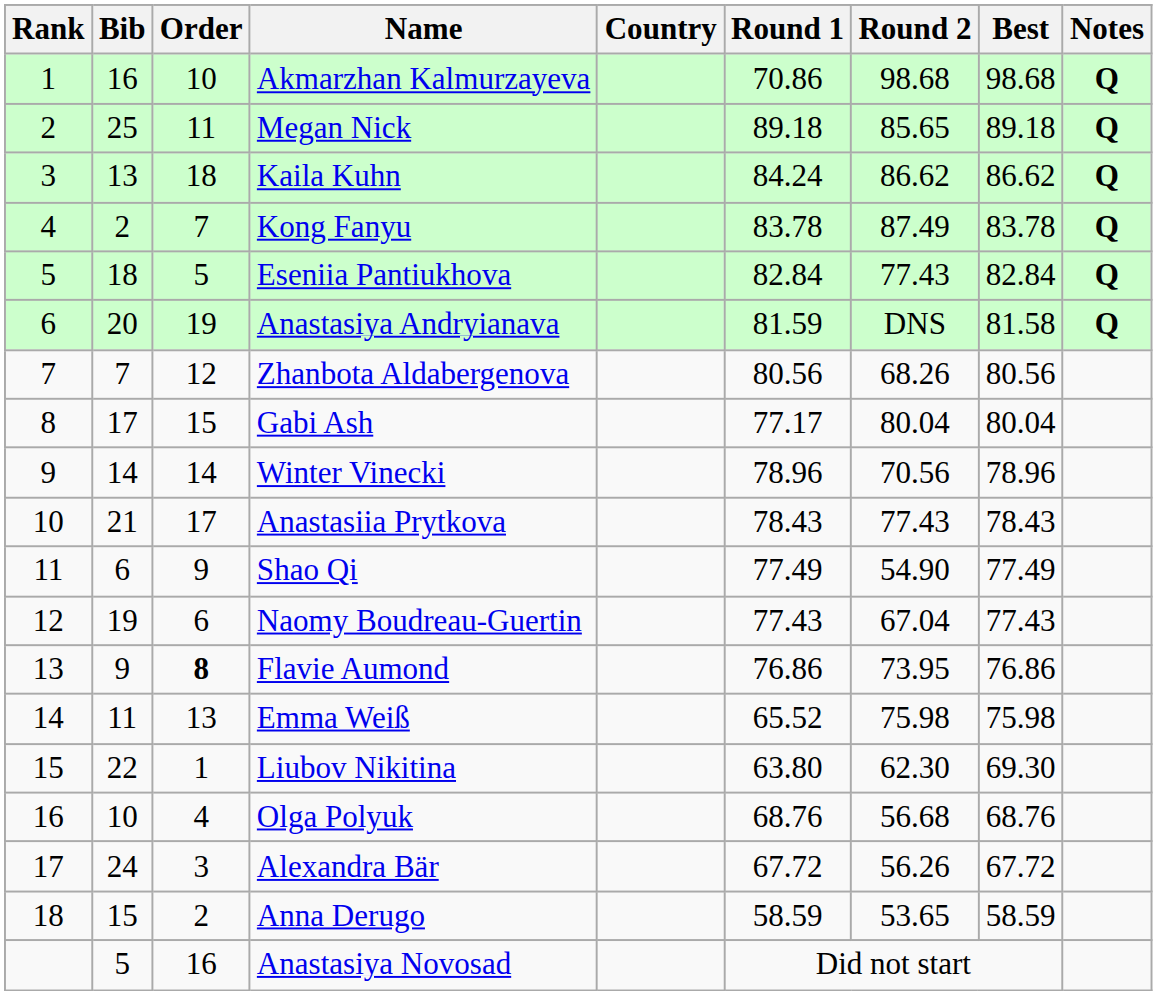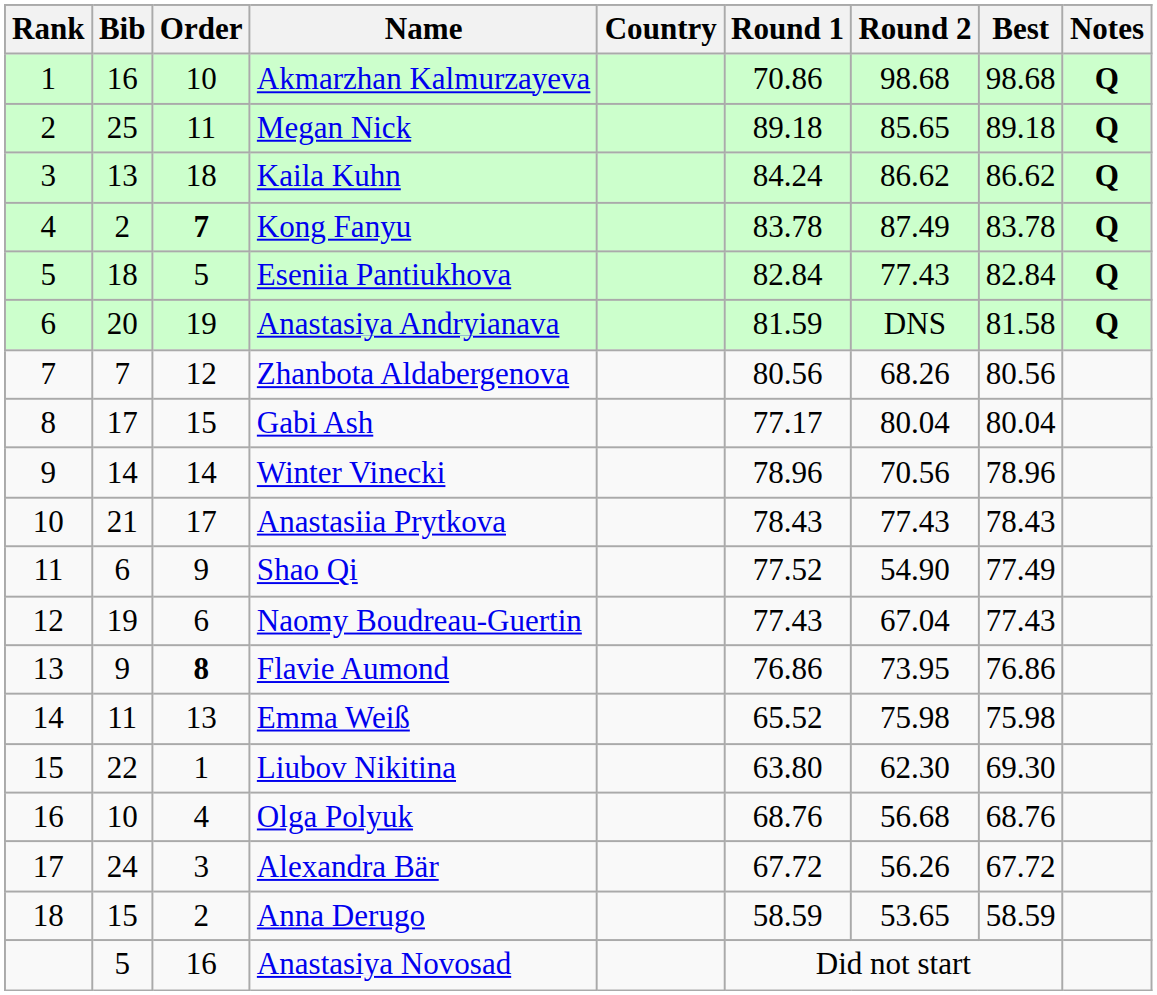Kong Fanyu | Order: normal -> bold
Shao Qi | Round 1: 77.49 -> 77.52
